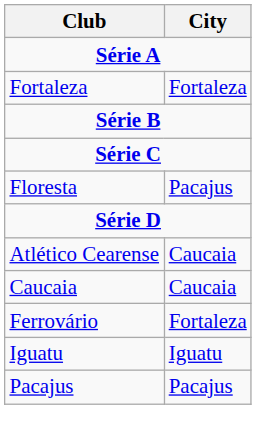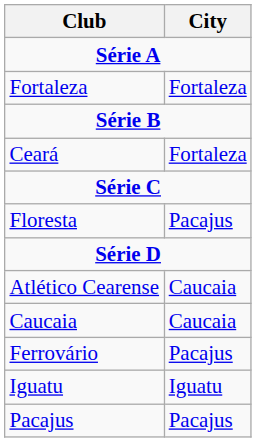+ row: Ceará | Fortaleza
Ferrovário | City: Fortaleza -> Pacajus
